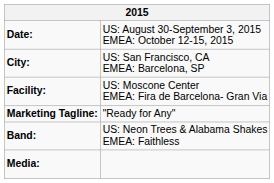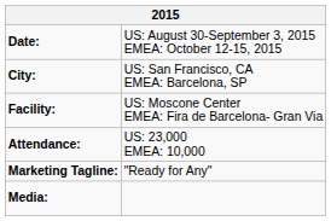+ row: Attendance: | US: 23,000 EMEA: 10,000
- row: Band: | US: Neon Trees & Alabama Shakes EMEA: Faithless
